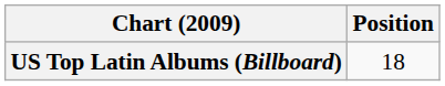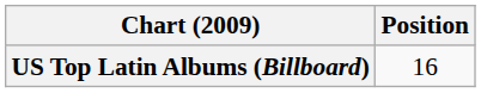US Top Latin Albums (Billboard) | Position: 18 -> 16
